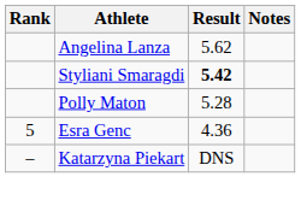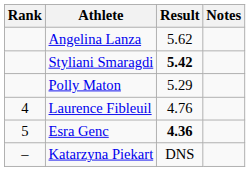Polly Maton | Result: 5.28 -> 5.29
+ row: 4 | Laurence Fibleuil | 4.76
Esra Genc | Result: normal -> bold
